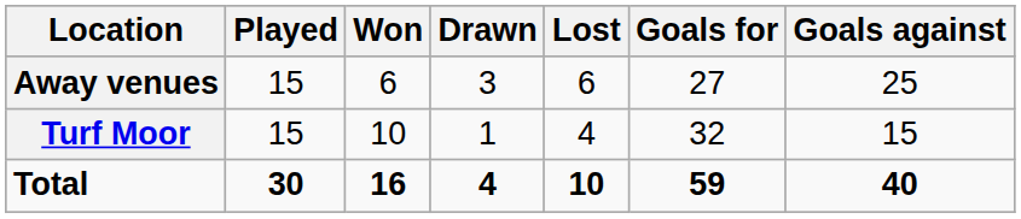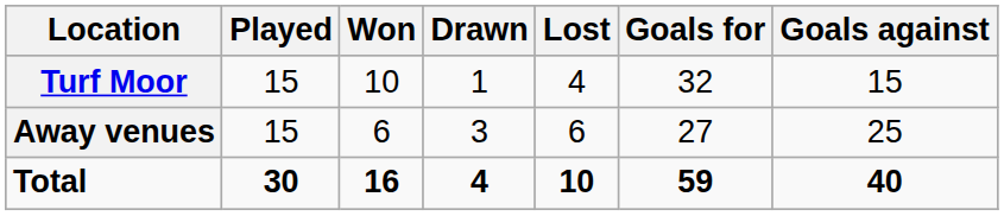rows swapped: Turf Moor <-> Away venues
